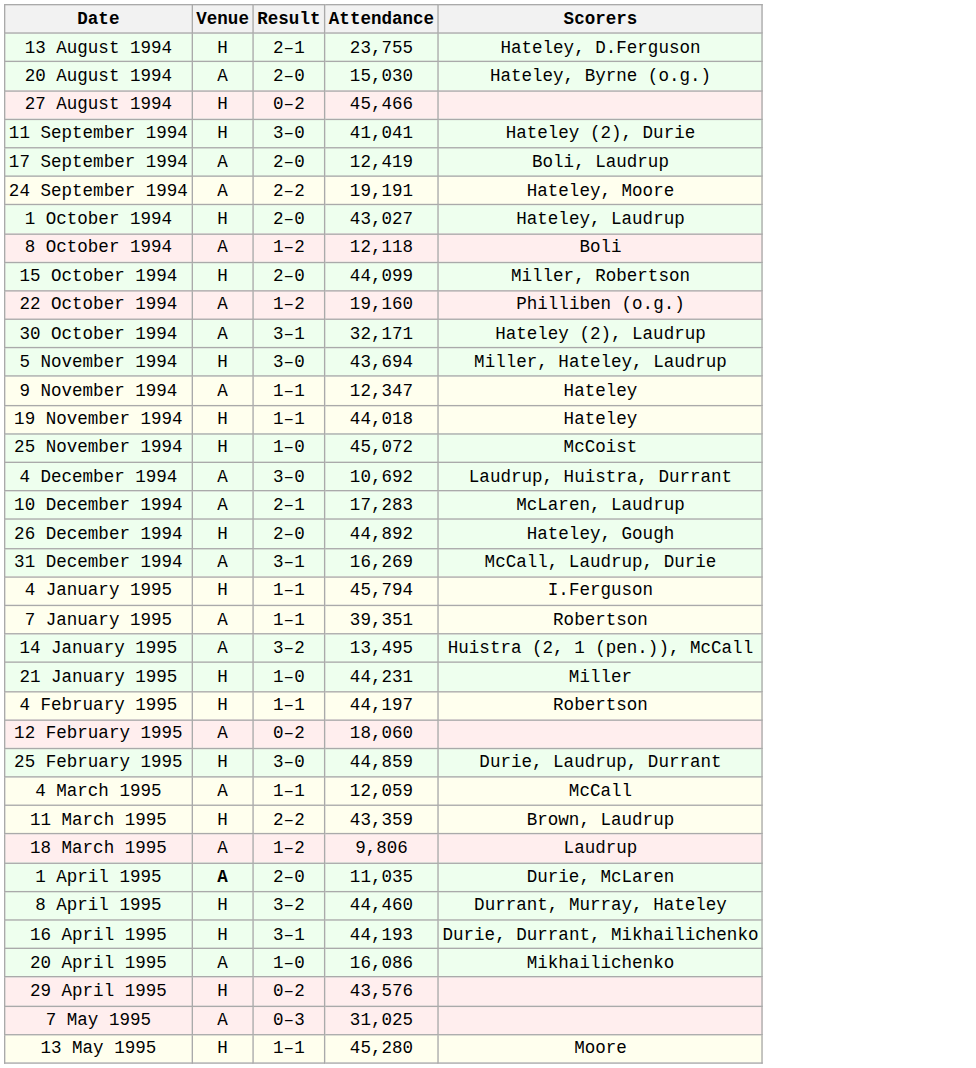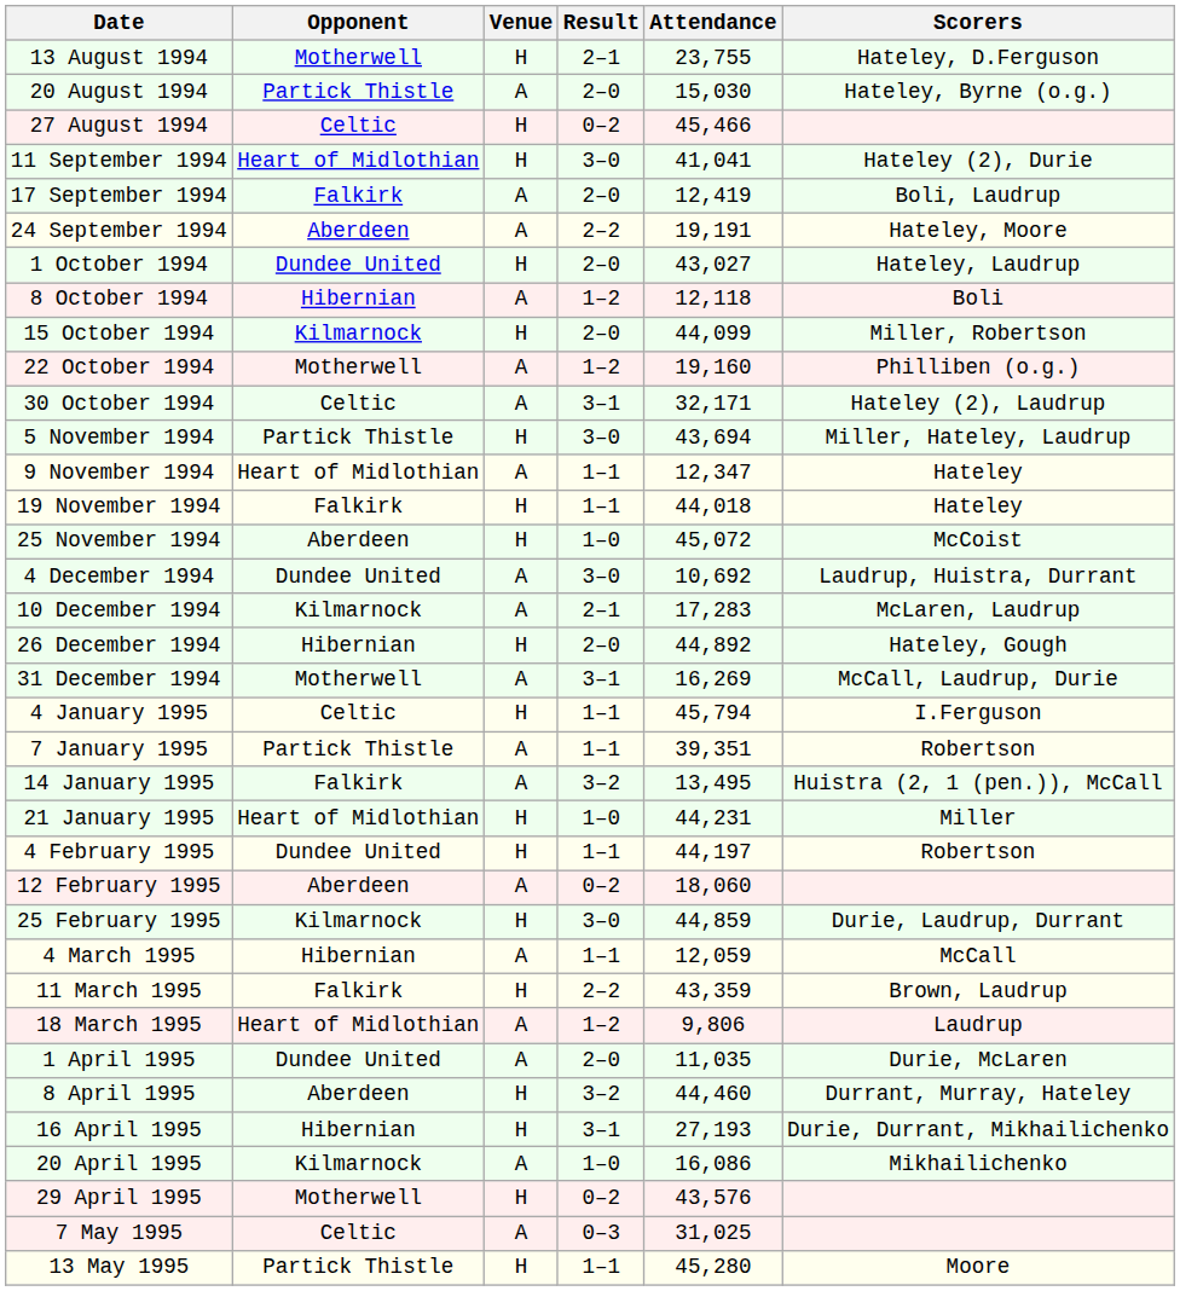+ column: Opponent | Motherwell | Partick Thistle | Celtic | Heart of Midlothian | Falkirk | Aberdeen | Dundee United | Hibernian | Kilmarnock | Motherwell | Celtic | Partick Thistle | Heart of Midlothian | Falkirk | Aberdeen | Dundee United | Kilmarnock | Hibernian | Motherwell | Celtic | Partick Thistle | Falkirk | Heart of Midlothian | Dundee United | Aberdeen | Kilmarnock | Hibernian | Falkirk | Heart of Midlothian | Dundee United | Aberdeen | Hibernian | Kilmarnock | Motherwell | Celtic | Partick Thistle
1 April 1995 | Venue: bold -> normal
16 April 1995 | Attendance: 44,193 -> 27,193
